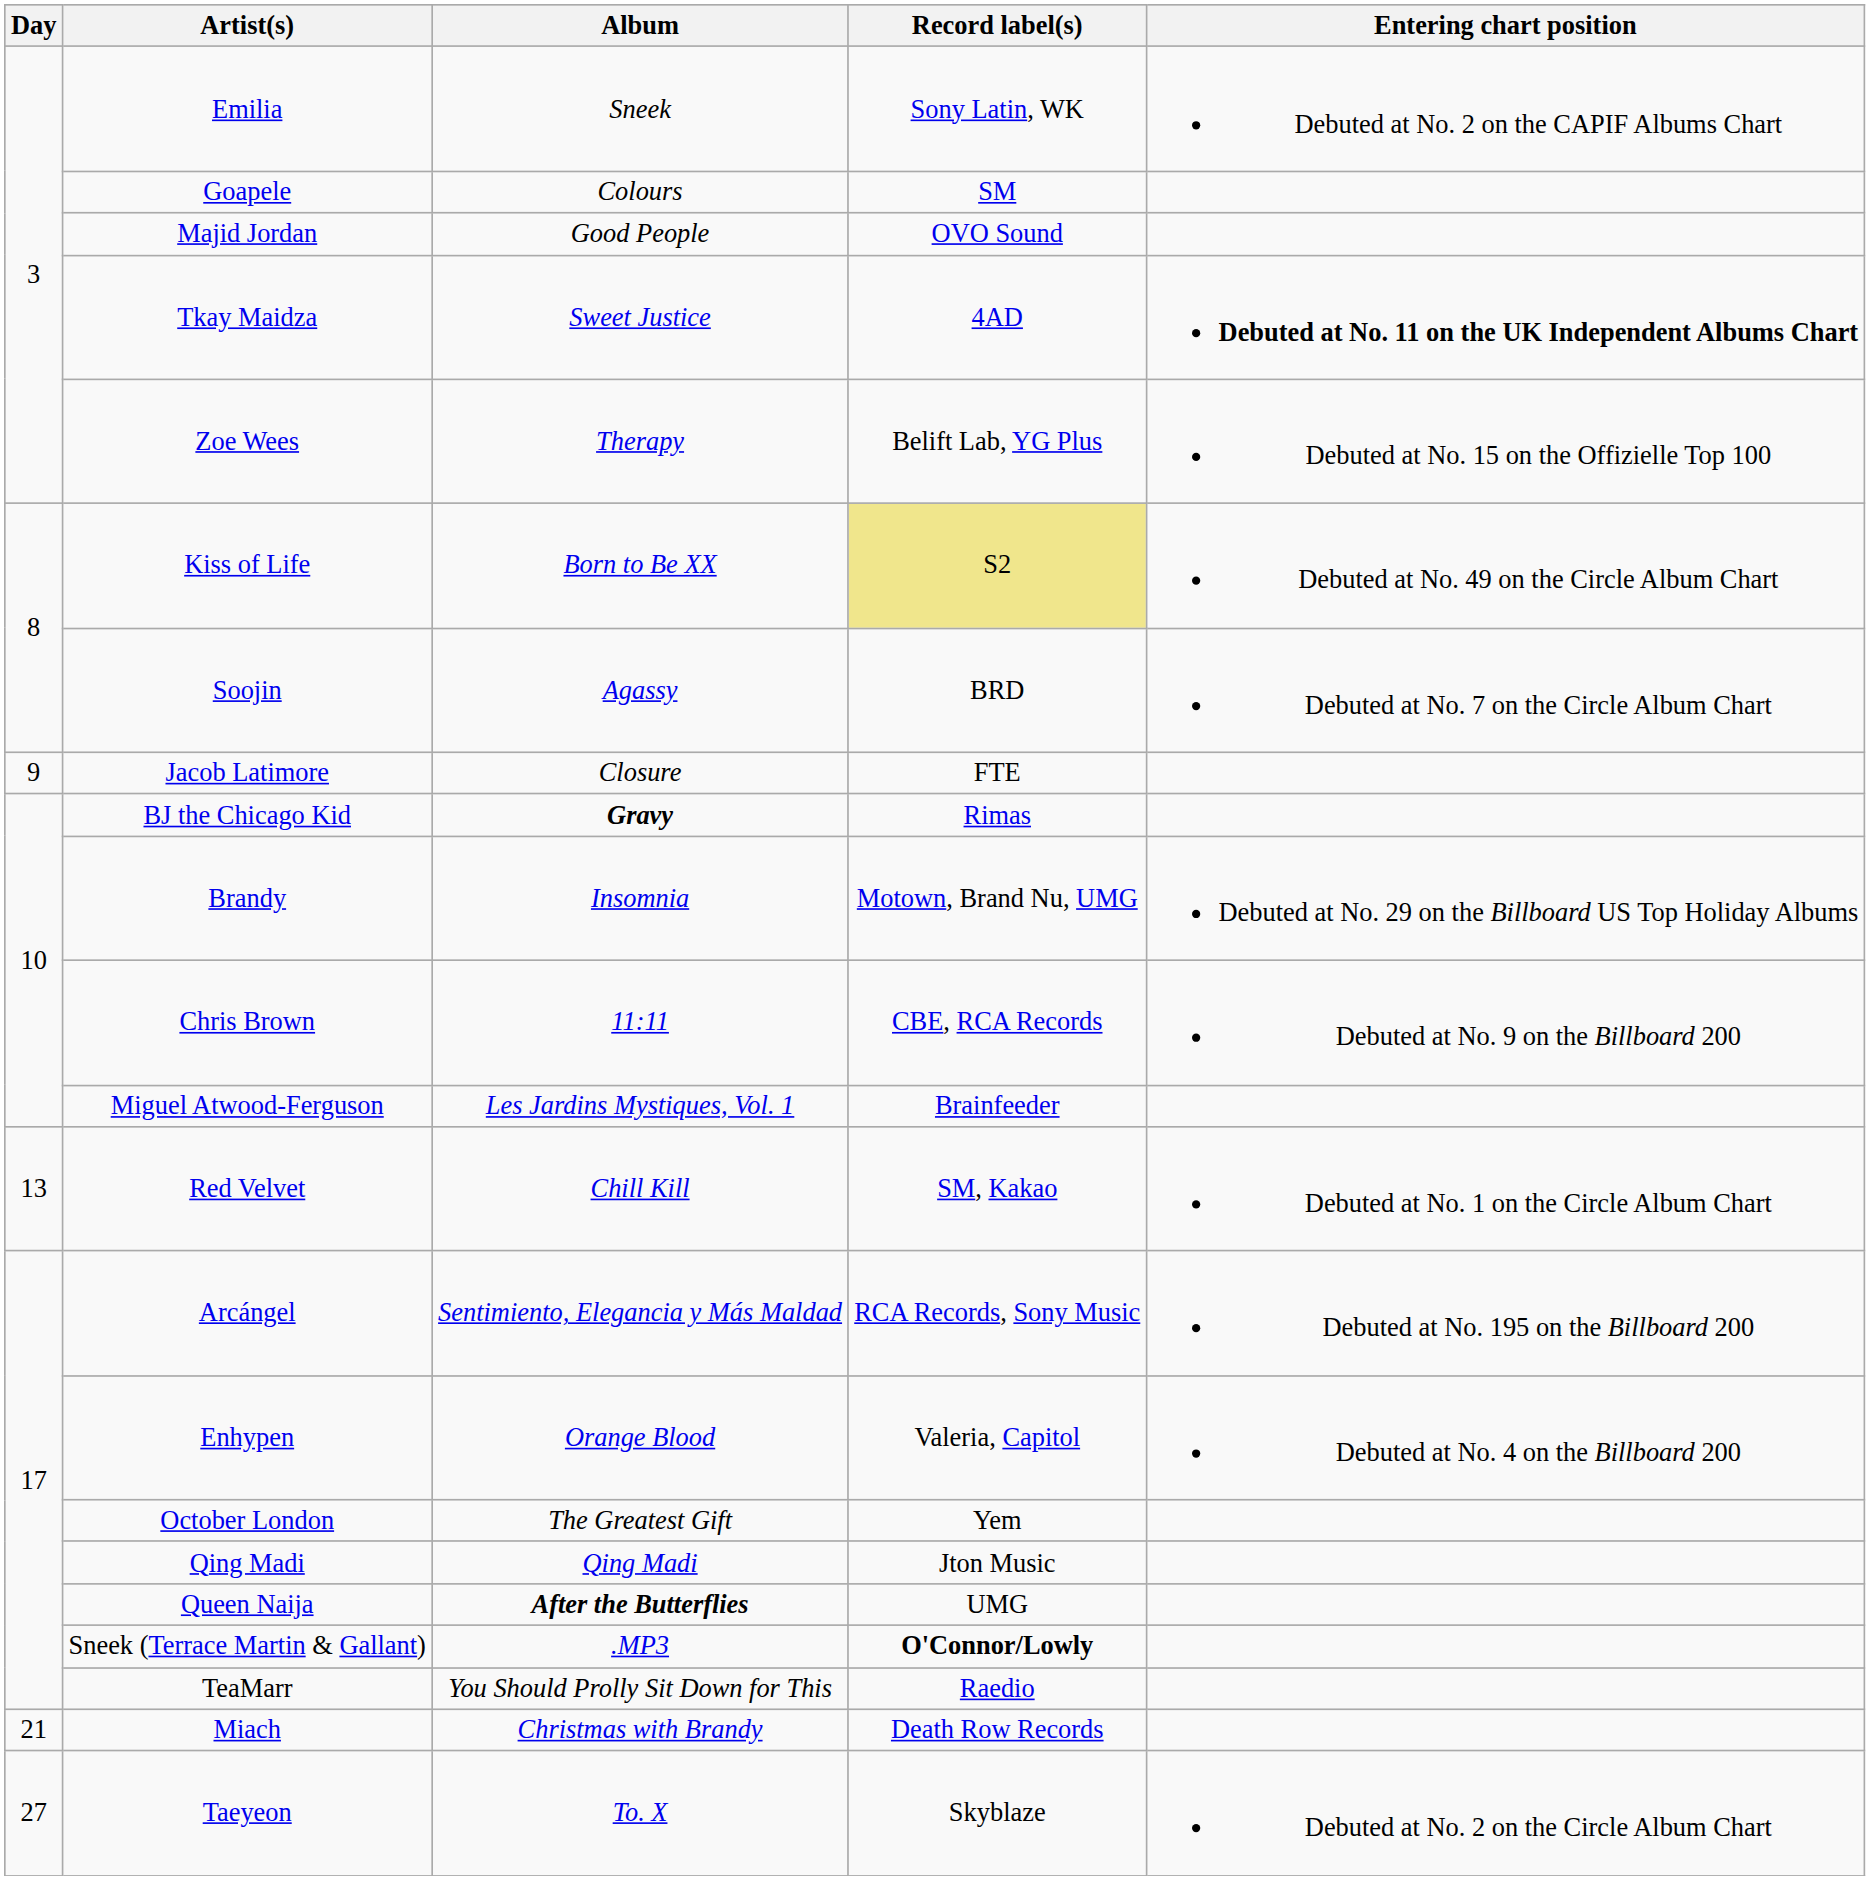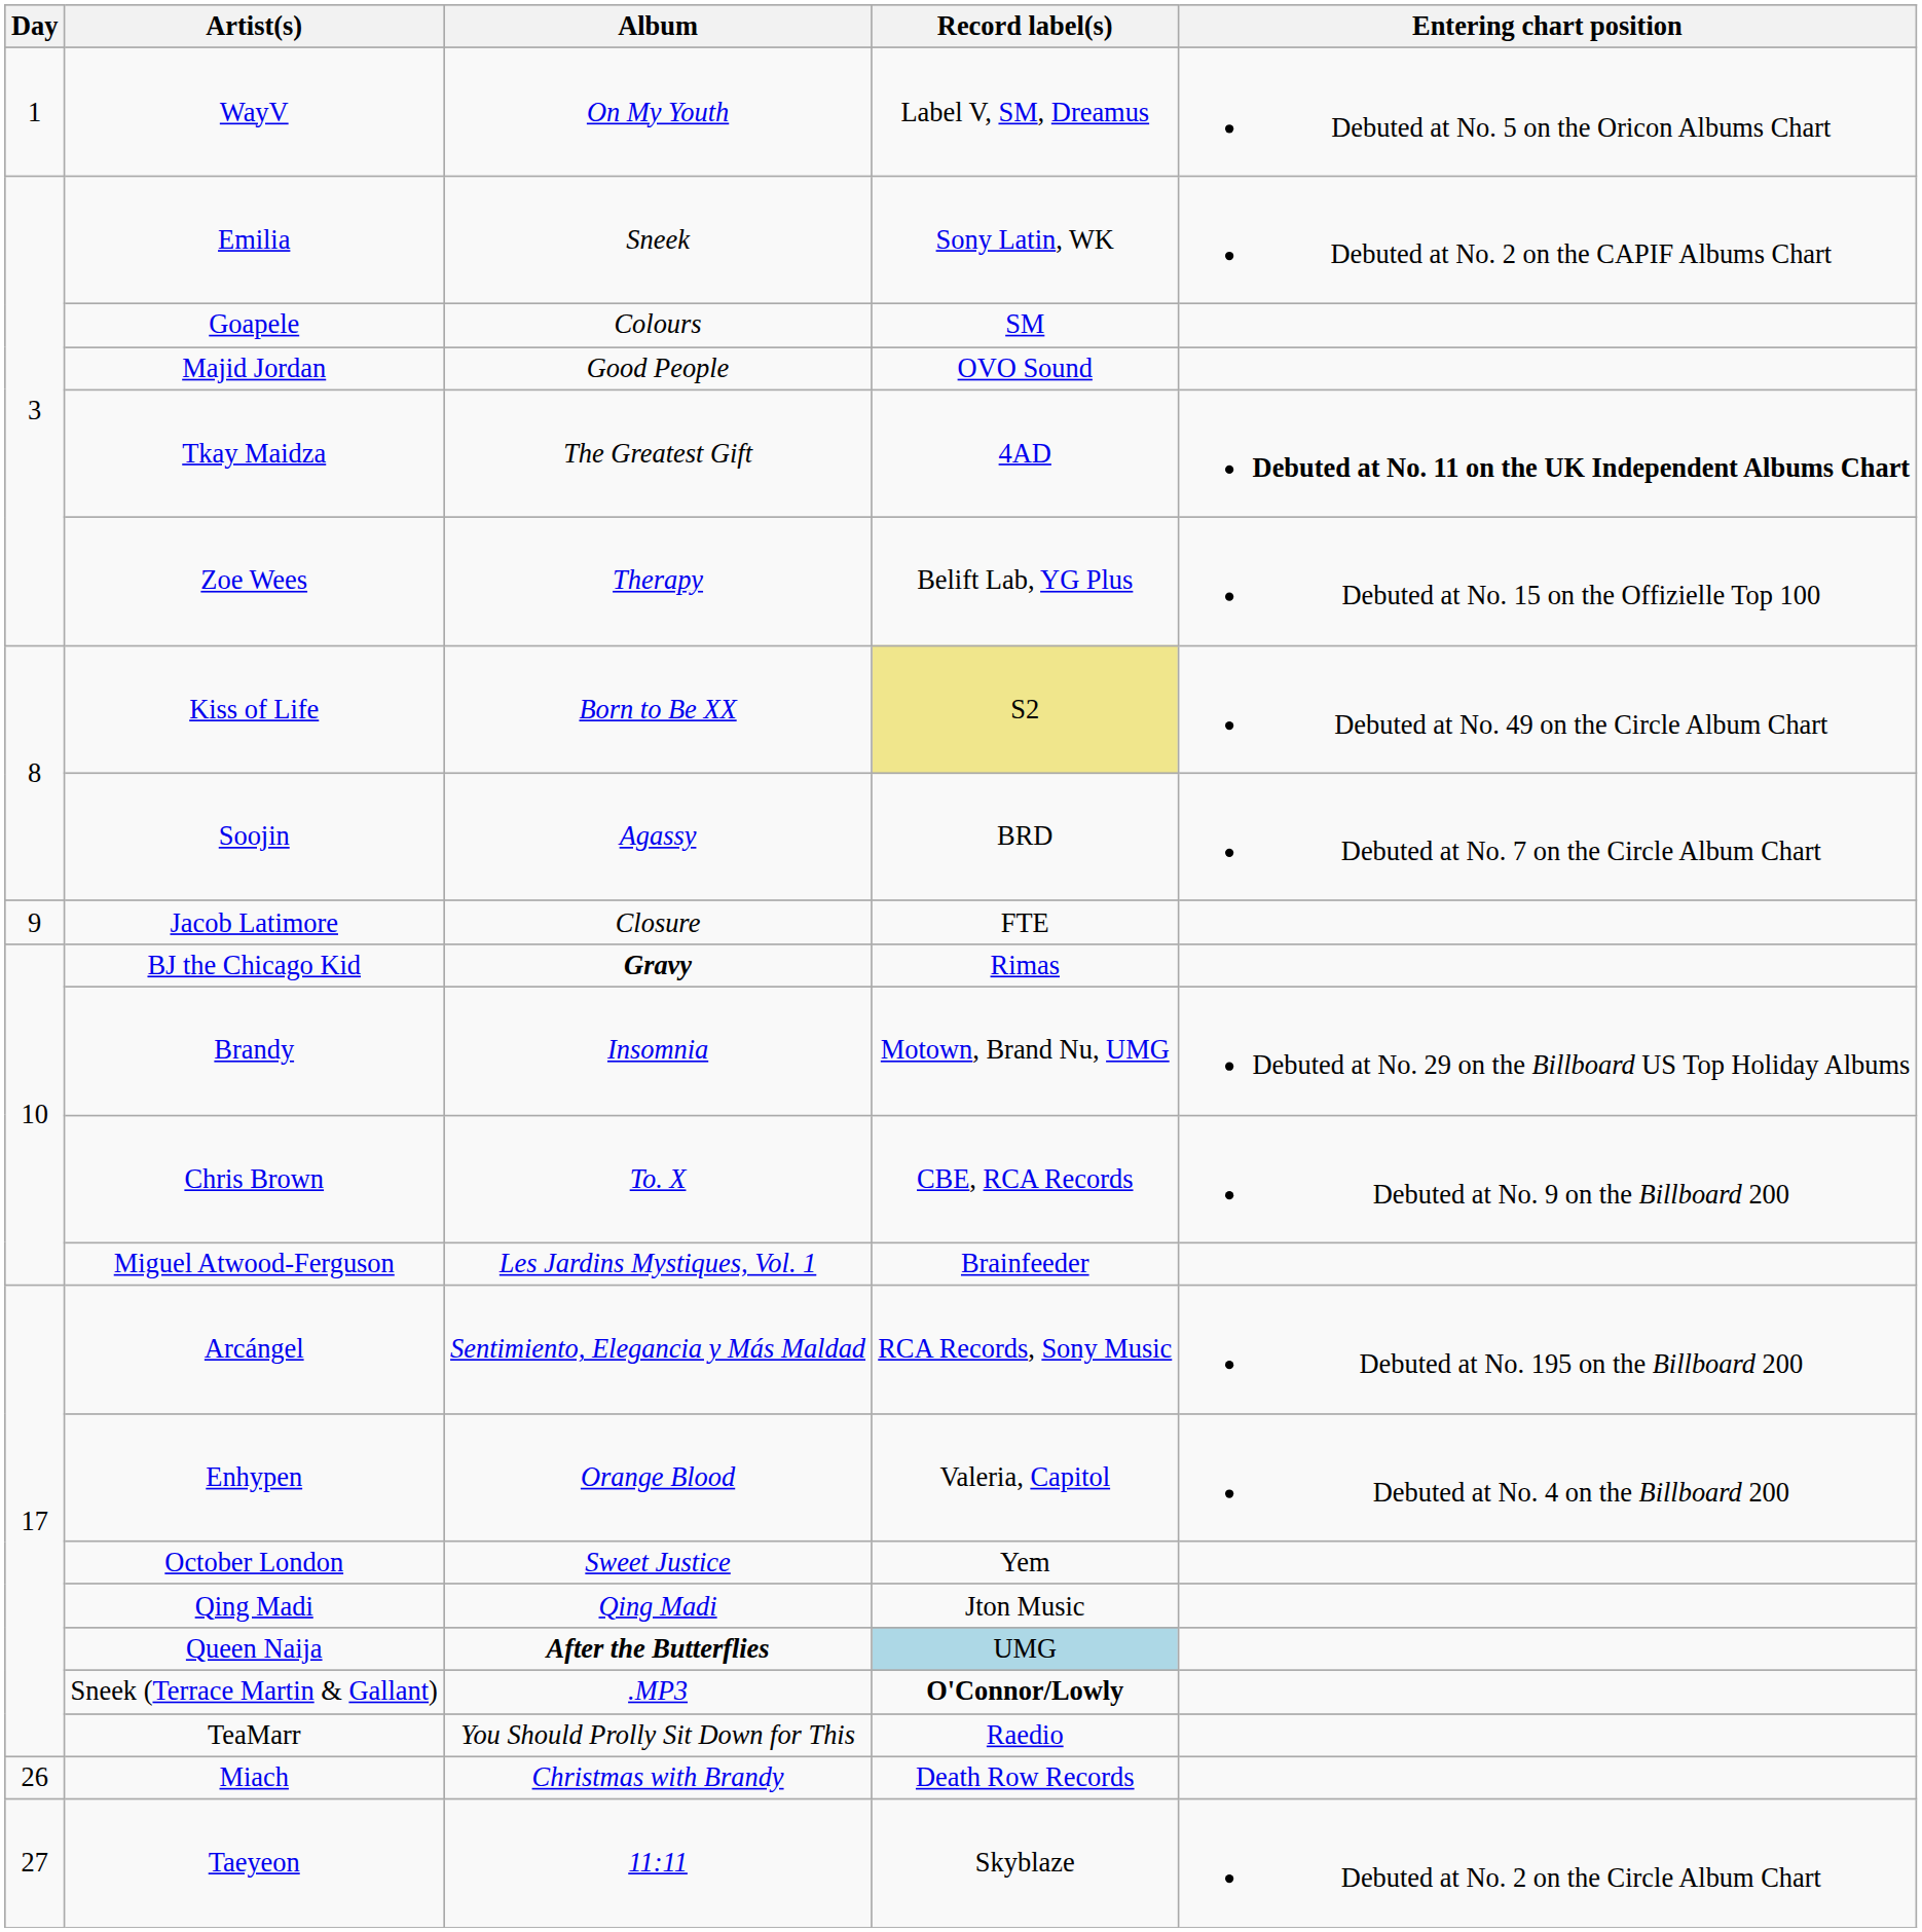+ row: 1 | WayV | On My Youth | Label V, SM, Dreamus | Debuted at No. 5 on the Oricon Albums Chart
Tkay Maidza | Album: Sweet Justice -> The Greatest Gift
Chris Brown | Album: 11:11 -> To. X
- row: 13 | Red Velvet | Chill Kill | SM, Kakao | Debuted at No. 1 on the Circle Album Chart
October London | Album: The Greatest Gift -> Sweet Justice
Queen Naija | Record label(s): no background -> lightblue background
Miach | Day: 21 -> 26
Taeyeon | Album: To. X -> 11:11
